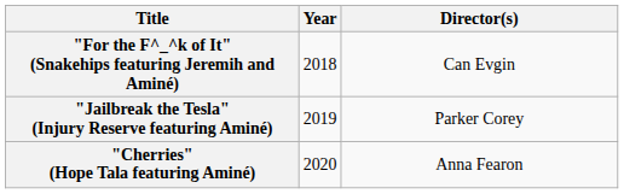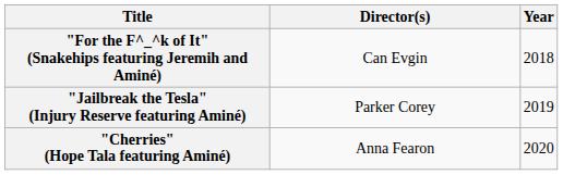columns swapped: Year <-> Director(s)
